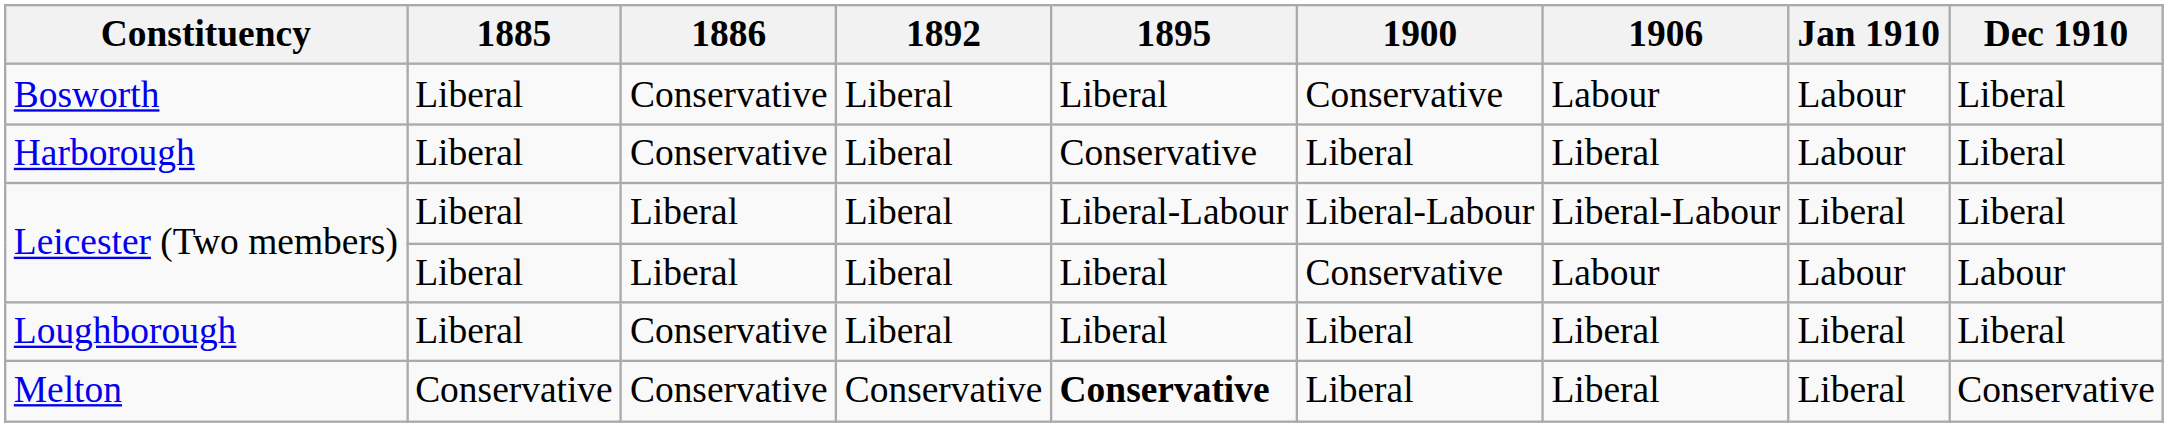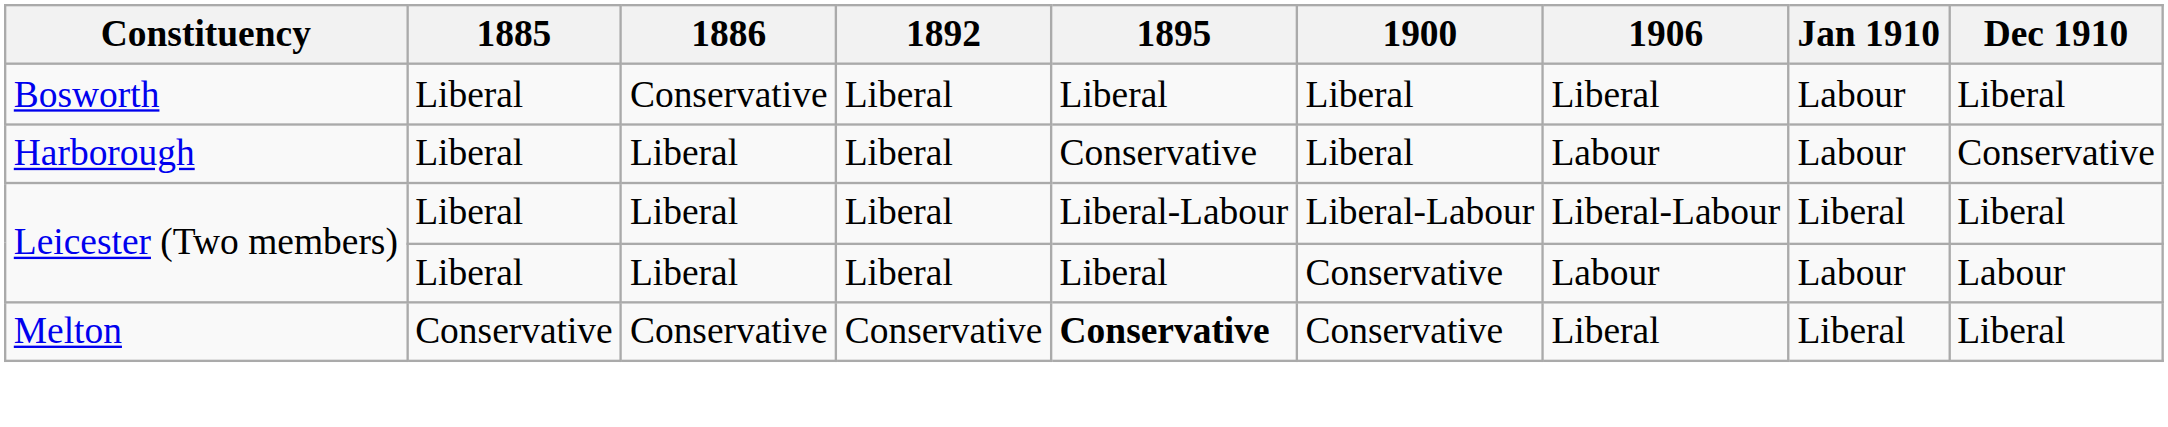Bosworth | 1900: Conservative -> Liberal
Bosworth | 1906: Labour -> Liberal
Harborough | 1886: Conservative -> Liberal
Harborough | 1906: Liberal -> Labour
Harborough | Dec 1910: Liberal -> Conservative
- row: Loughborough | Liberal | Conservative | Liberal | Liberal | Liberal | Liberal | Liberal | Liberal
Melton | 1900: Liberal -> Conservative
Melton | Dec 1910: Conservative -> Liberal
